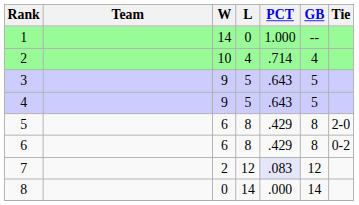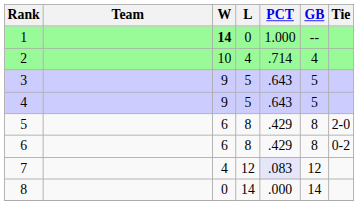1 | W: normal -> bold
7 | W: 2 -> 4
